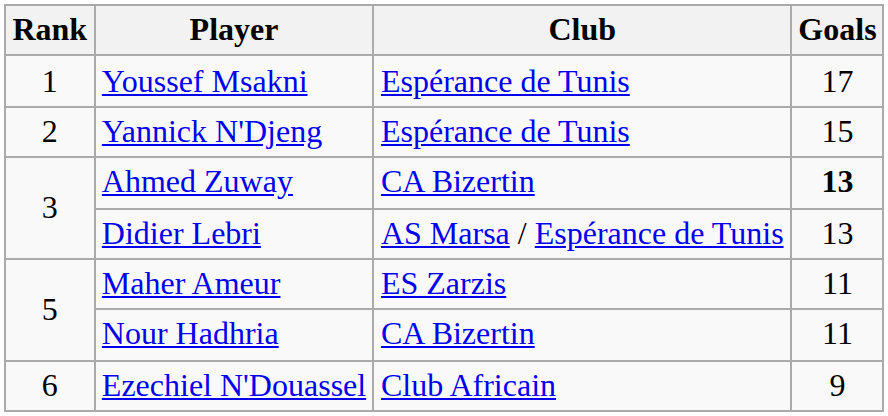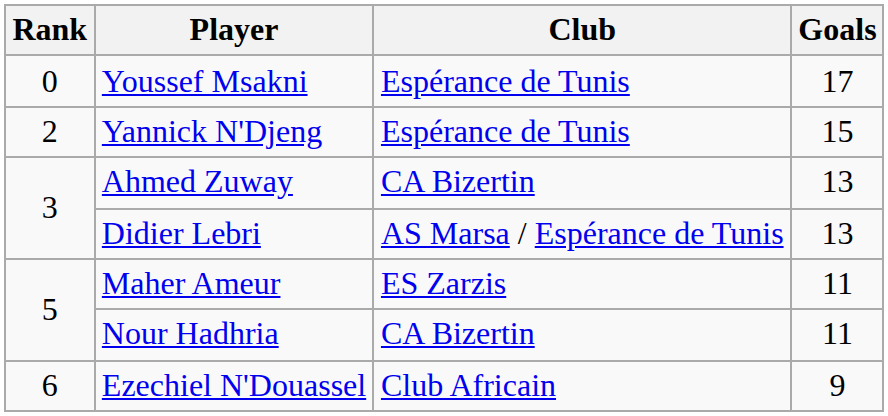Youssef Msakni | Rank: 1 -> 0
Ahmed Zuway | Goals: bold -> normal
